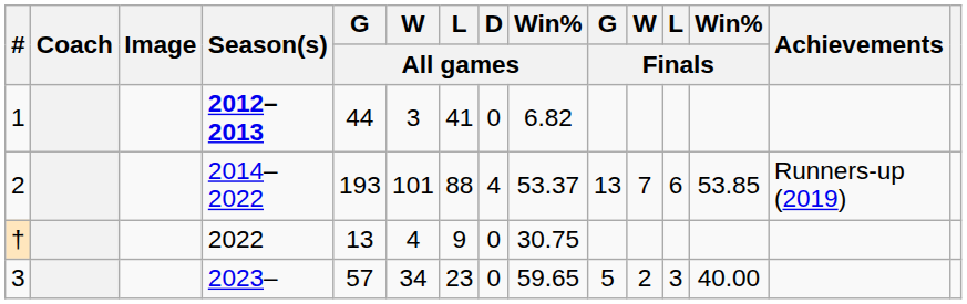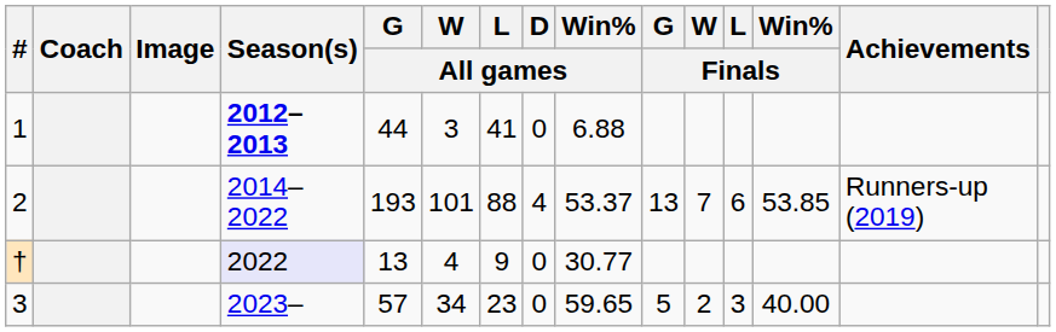1 | Win% / All games: 6.82 -> 6.88
† | Season(s): no background -> lavender background
† | Win% / All games: 30.75 -> 30.77
